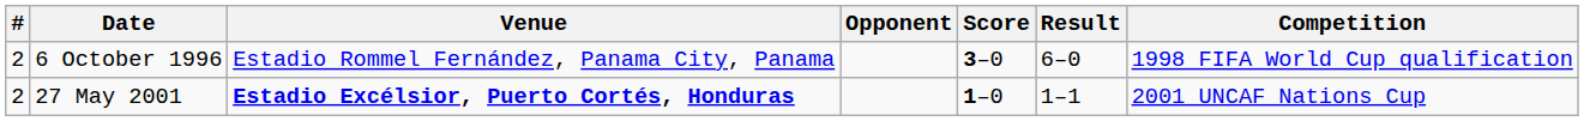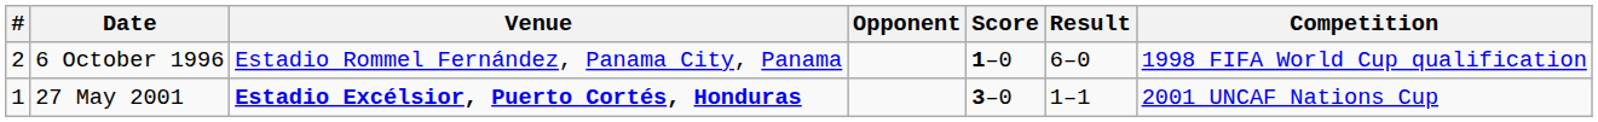6 October 1996 | Score: 3–0 -> 1–0
27 May 2001 | #: 2 -> 1
27 May 2001 | Score: 1–0 -> 3–0
